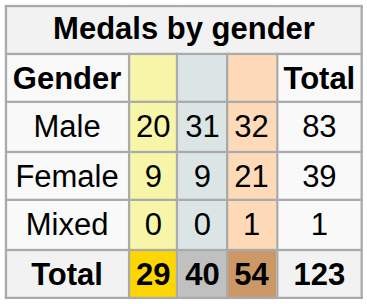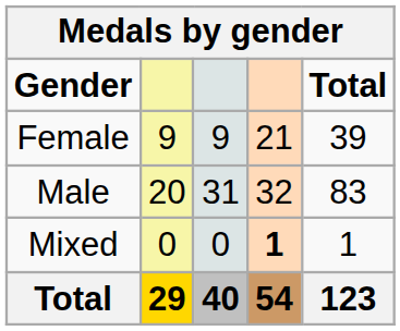rows swapped: Male <-> Female
Mixed | column 4: normal -> bold
